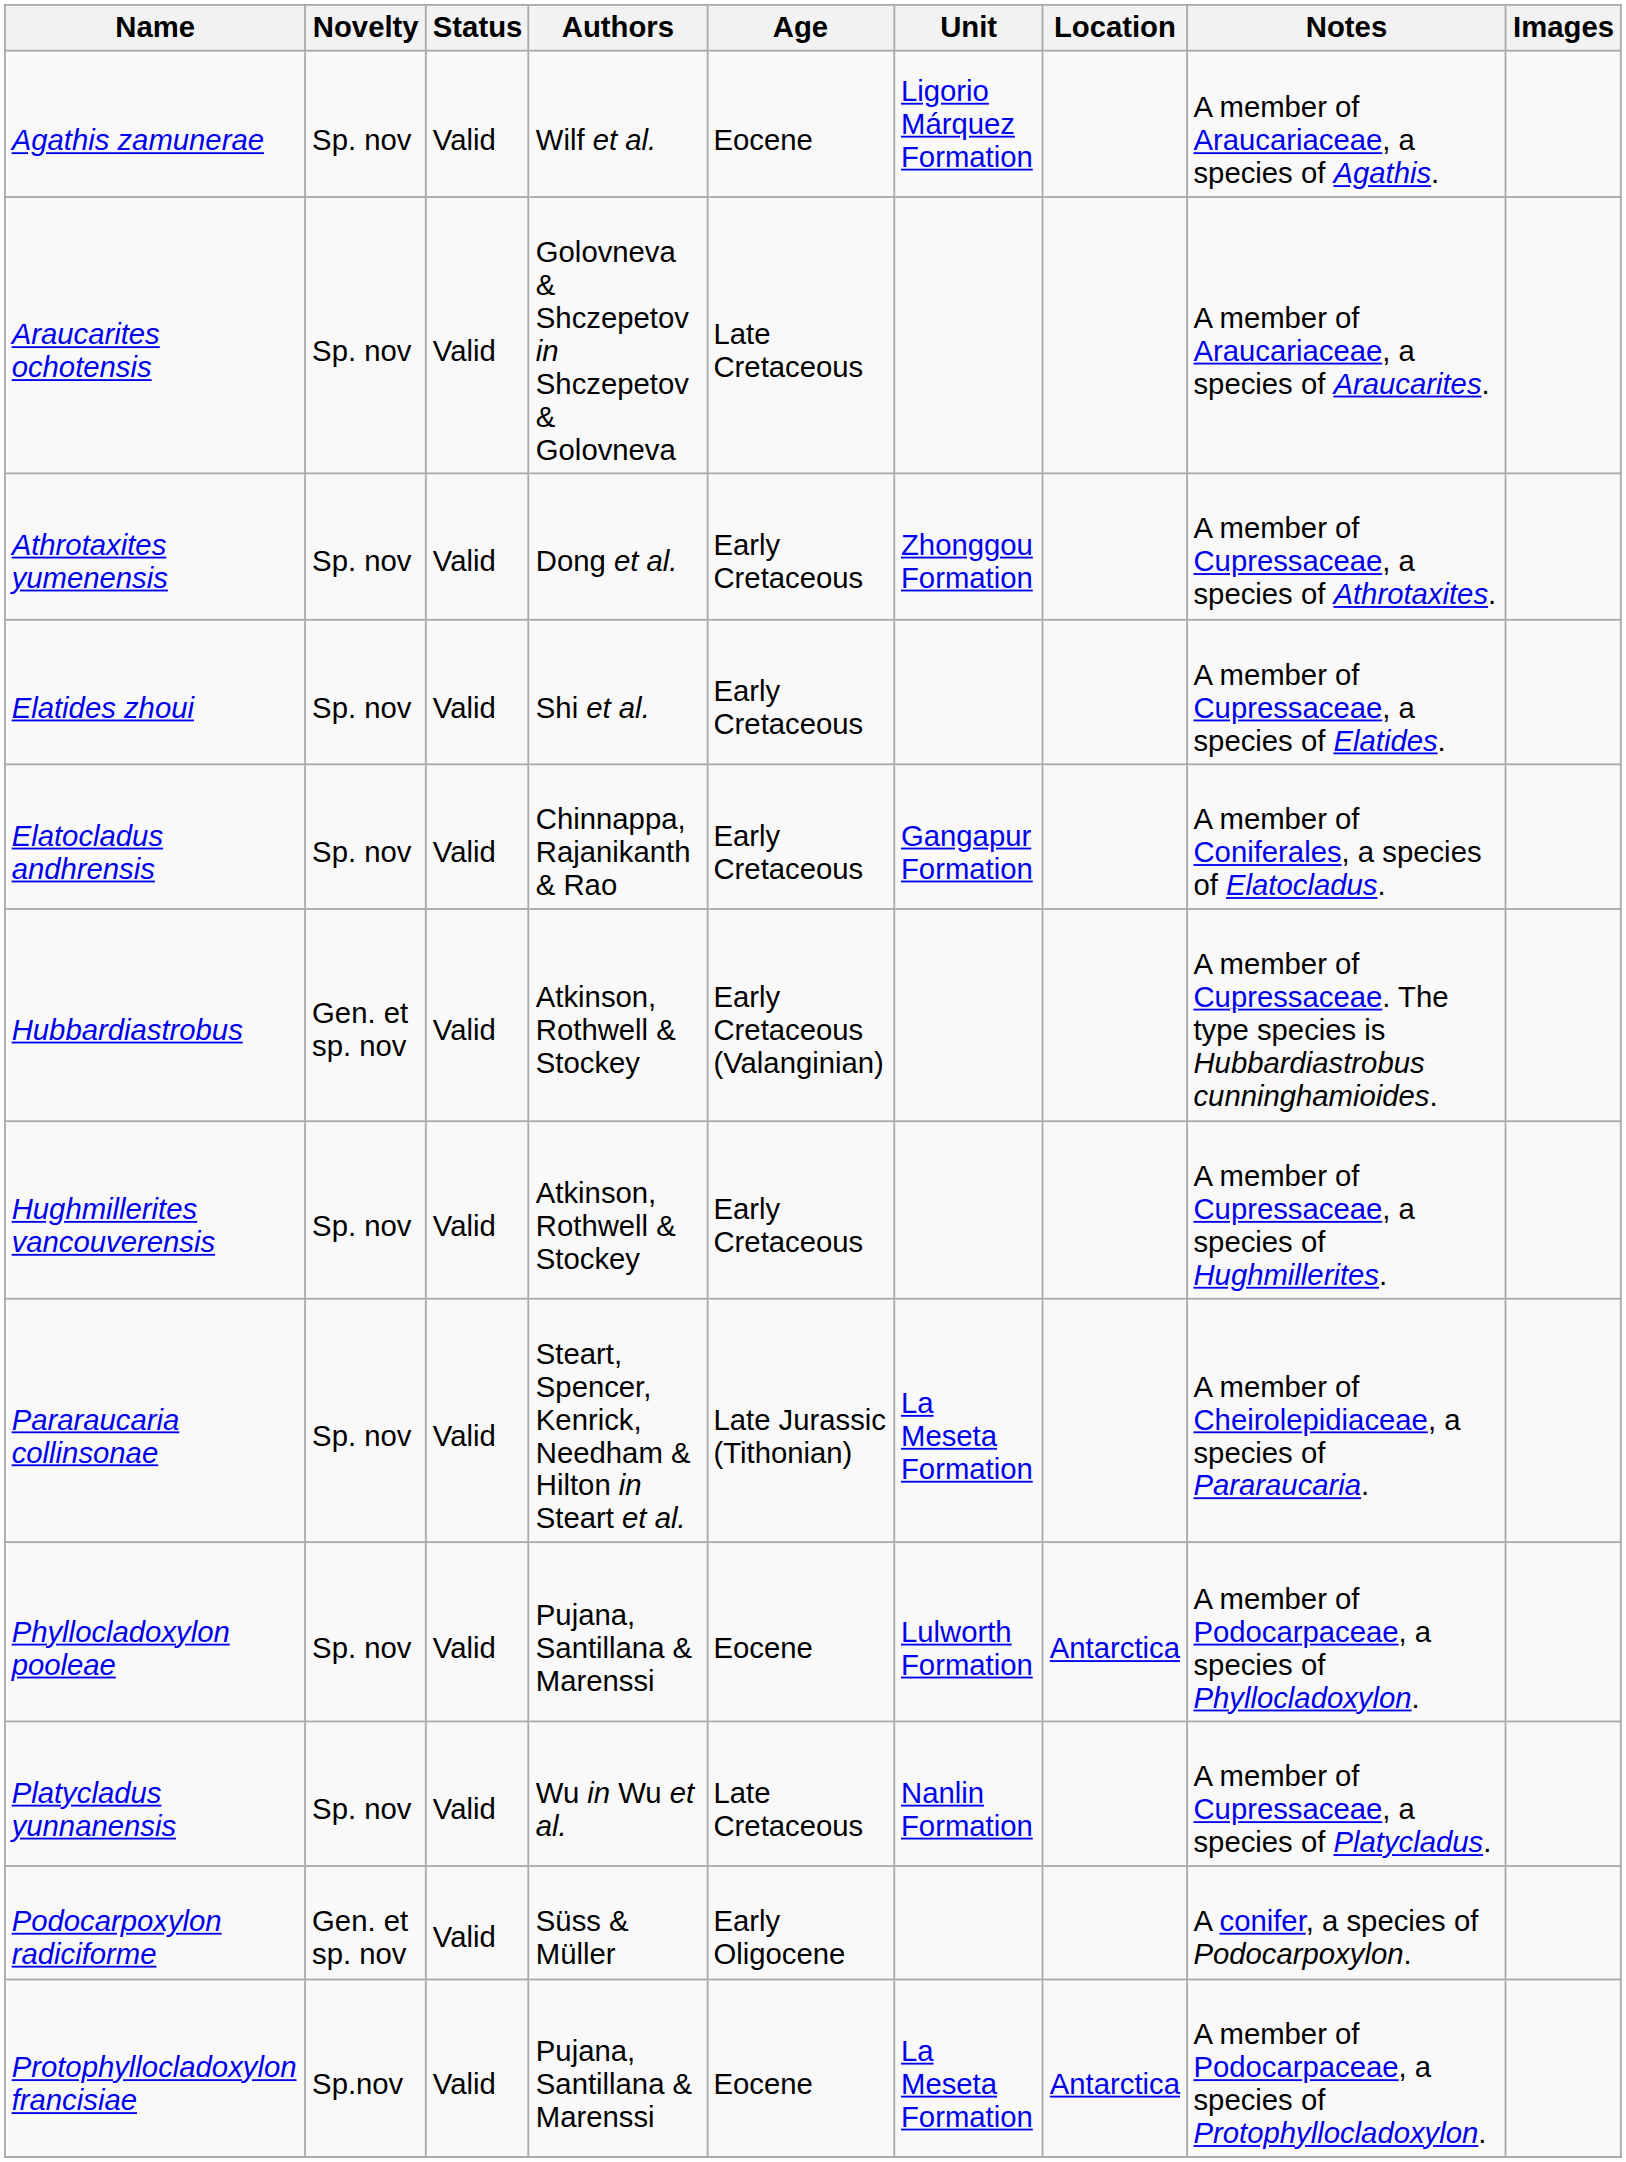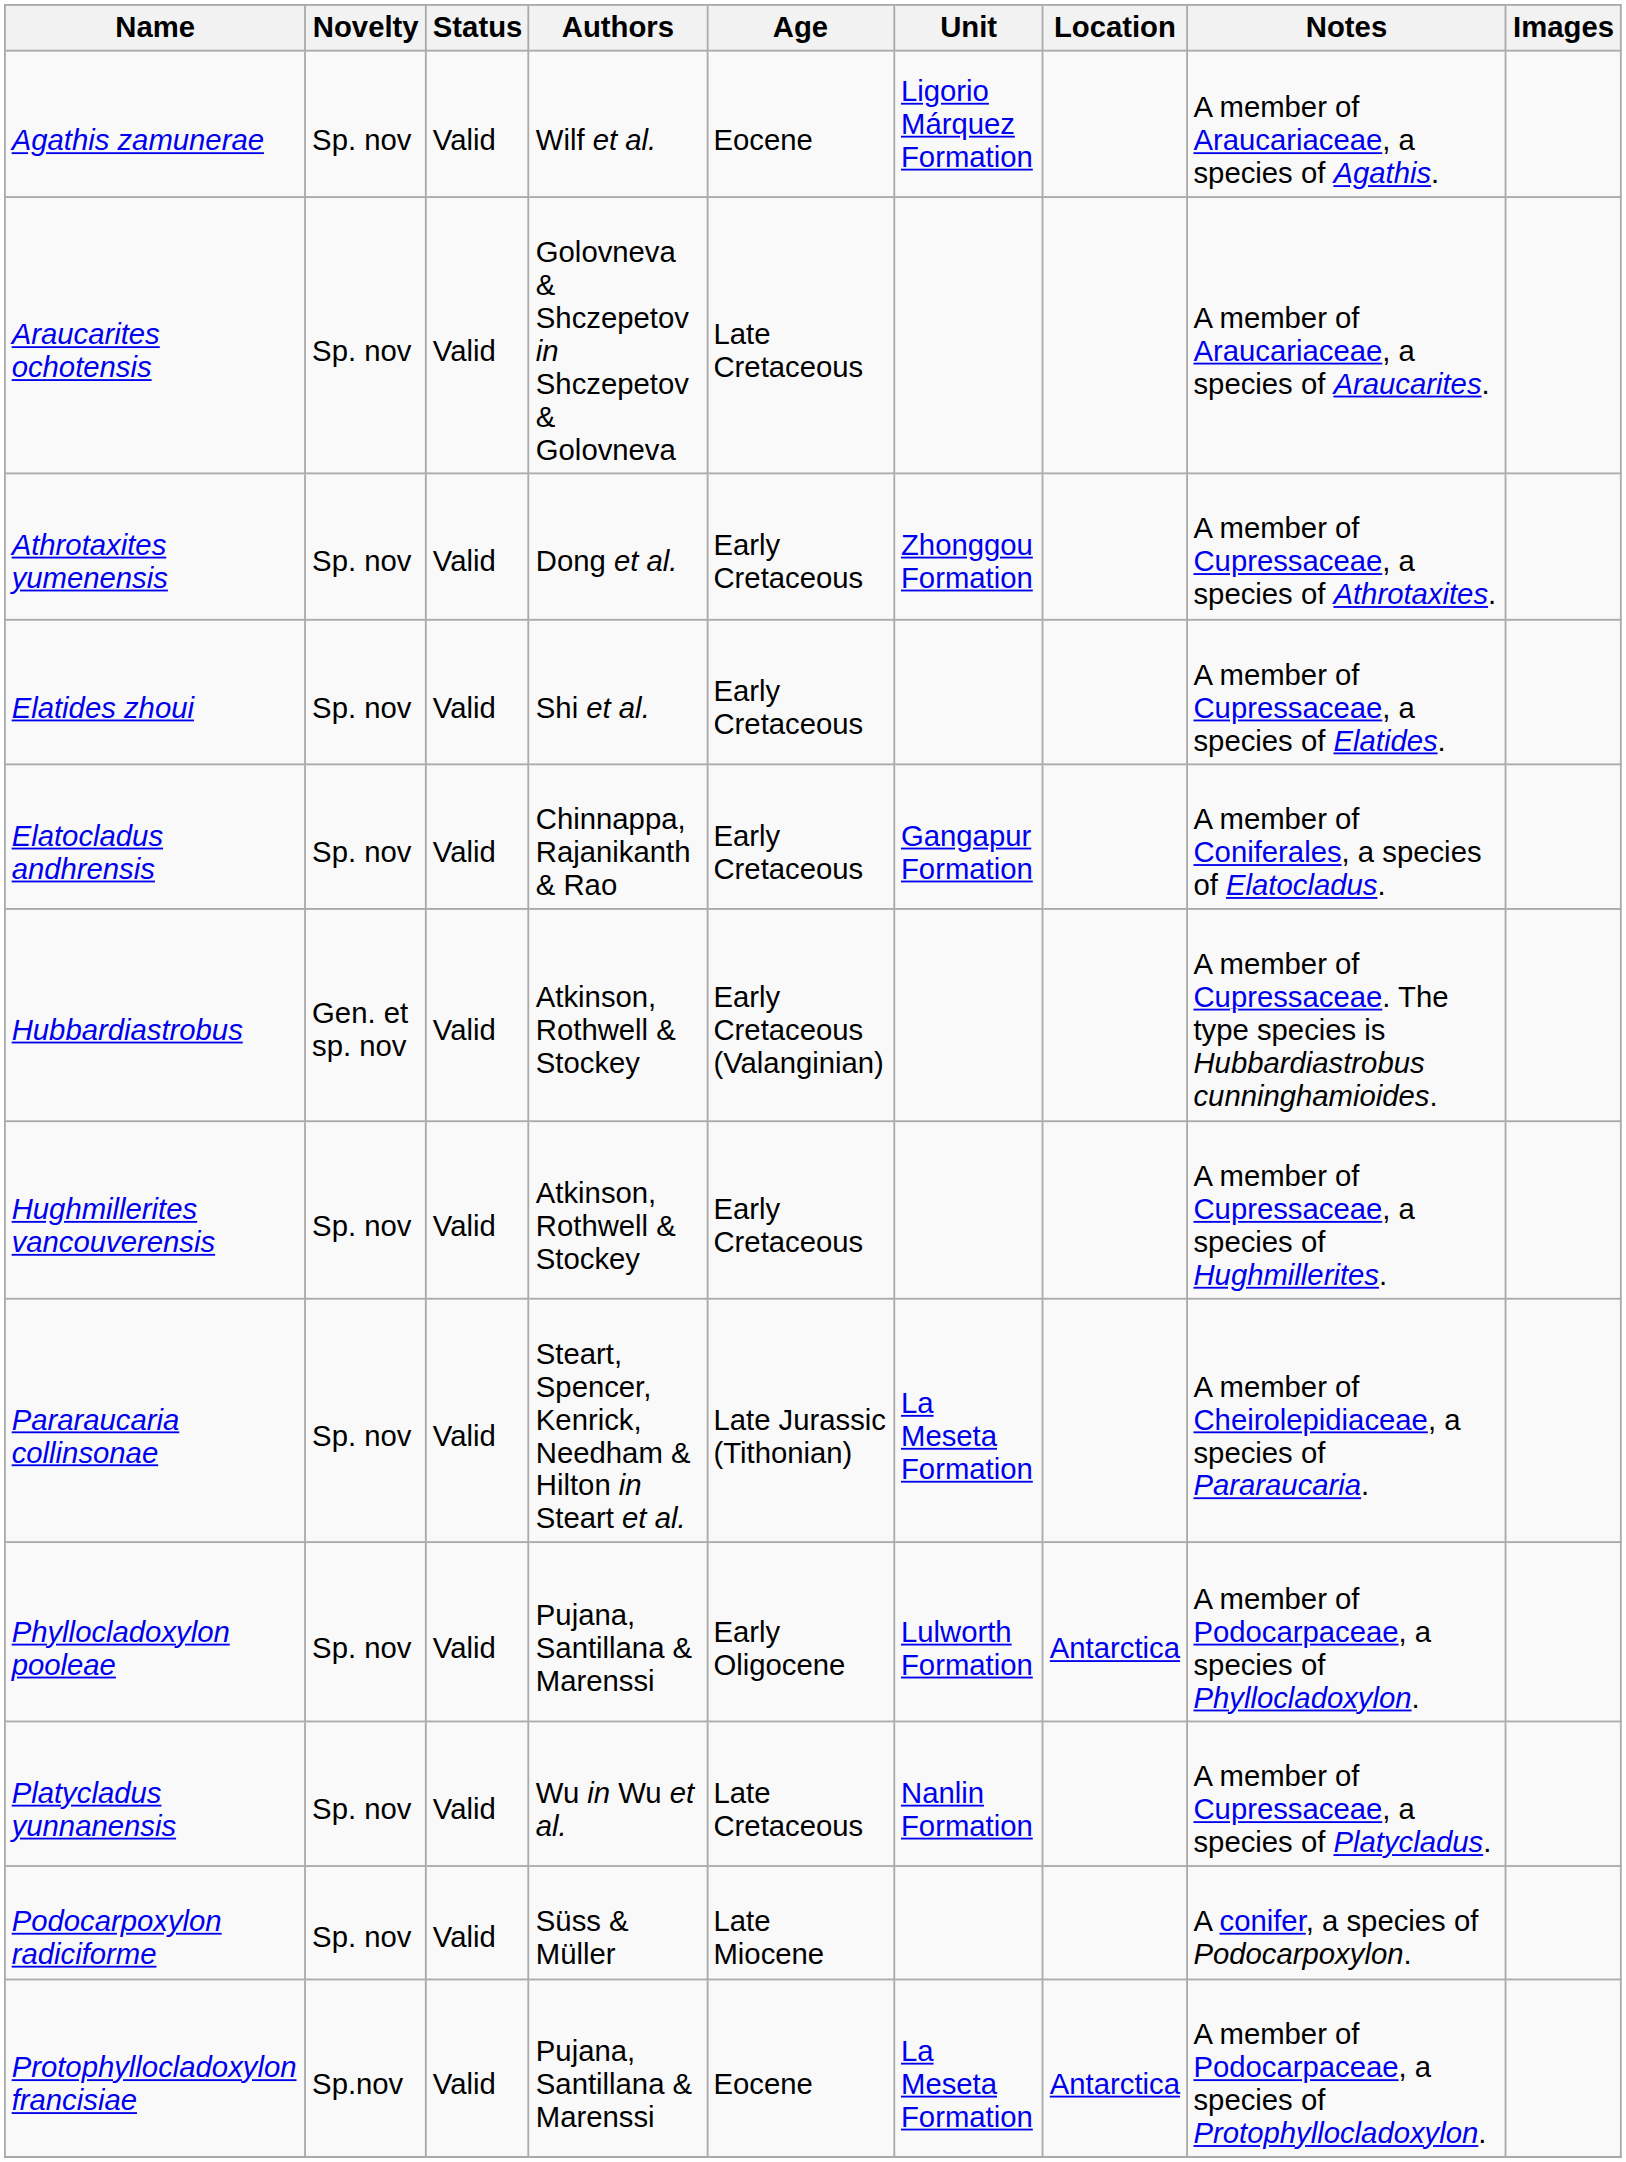Phyllocladoxylon pooleae | Age: Eocene -> Early Oligocene
Podocarpoxylon radiciforme | Novelty: Gen. et sp. nov -> Sp. nov
Podocarpoxylon radiciforme | Age: Early Oligocene -> Late Miocene
